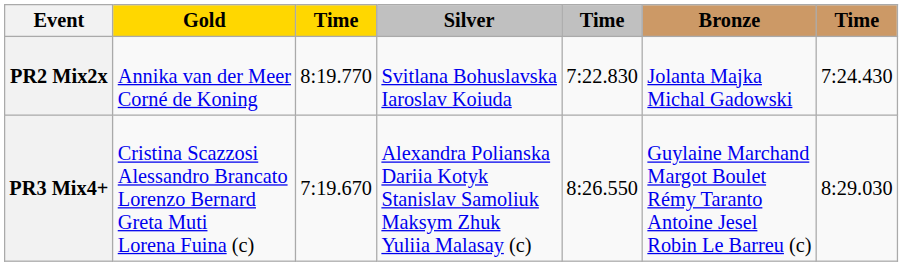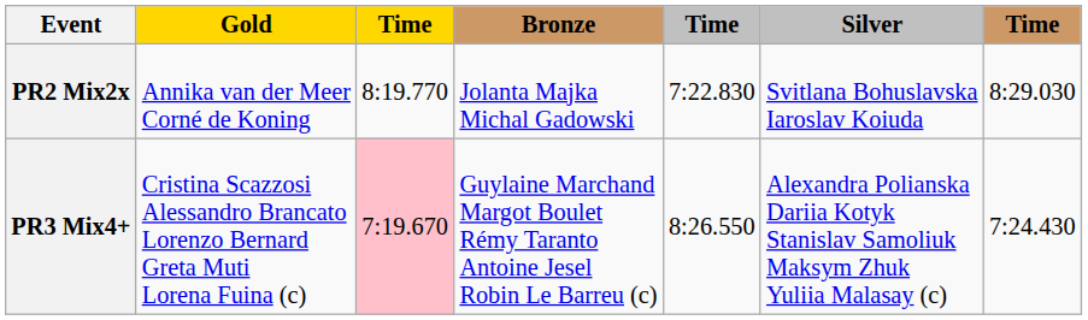columns swapped: Silver <-> Bronze
PR2 Mix2x | column 7: 7:24.430 -> 8:29.030
PR3 Mix4+ | column 3: no background -> pink background
PR3 Mix4+ | column 7: 8:29.030 -> 7:24.430
